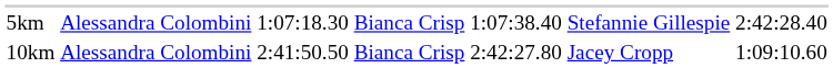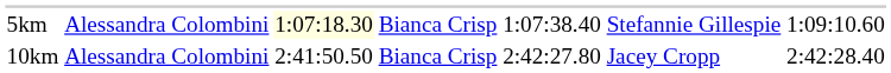5km | column 3: no background -> lightyellow background
5km | column 7: 2:42:28.40 -> 1:09:10.60
10km | column 7: 1:09:10.60 -> 2:42:28.40
